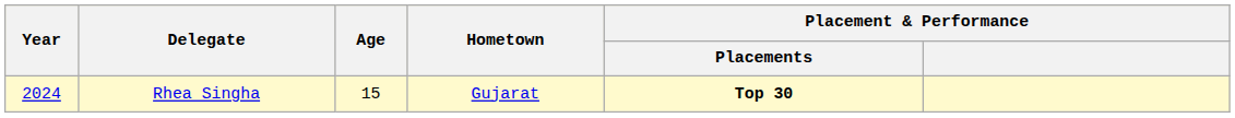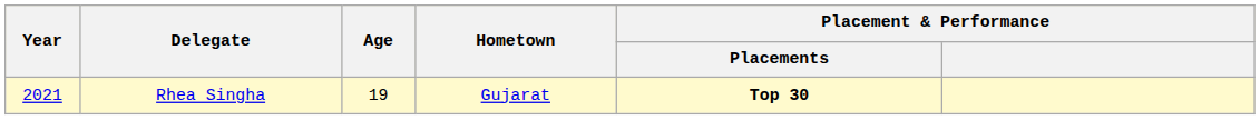Rhea Singha | Year: 2024 -> 2021
Rhea Singha | Age: 15 -> 19
